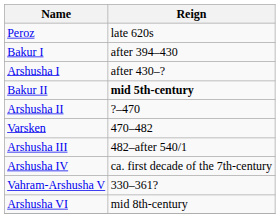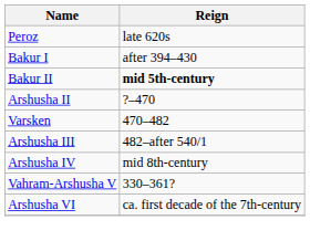- row: Arshusha I | after 430–?
Arshusha IV | Reign: ca. first decade of the 7th-century -> mid 8th-century
Arshusha VI | Reign: mid 8th-century -> ca. first decade of the 7th-century
